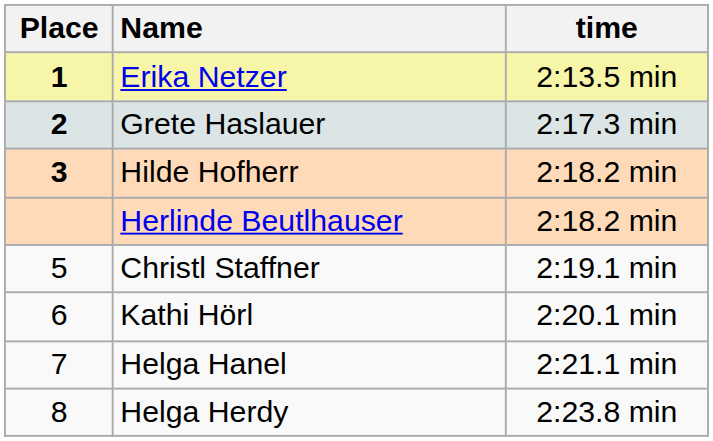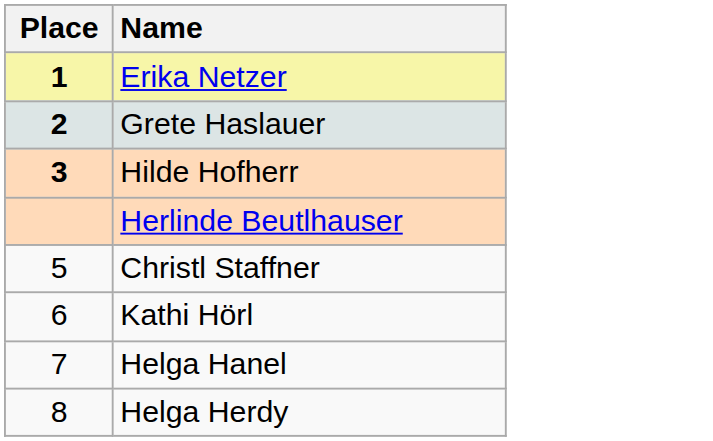- column: time | 2:13.5 min | 2:17.3 min | 2:18.2 min | 2:18.2 min | 2:19.1 min | 2:20.1 min | 2:21.1 min | 2:23.8 min
